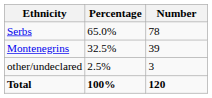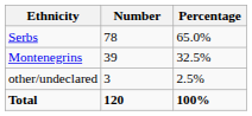columns swapped: Number <-> Percentage
